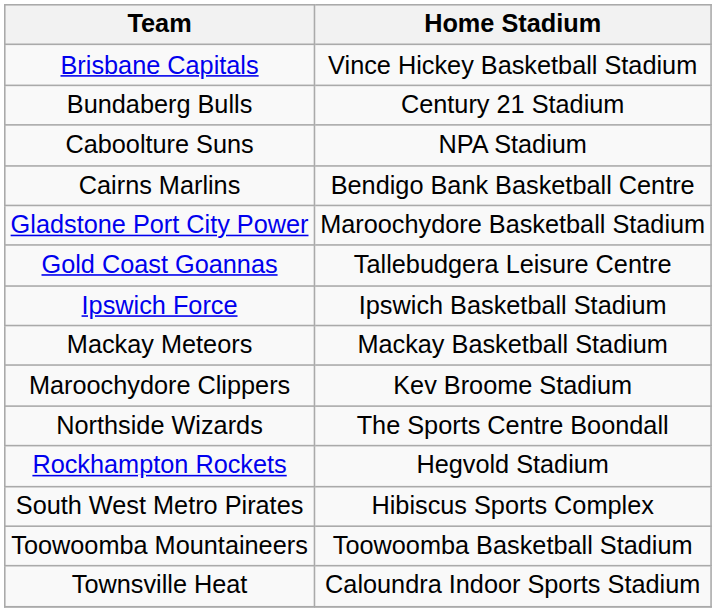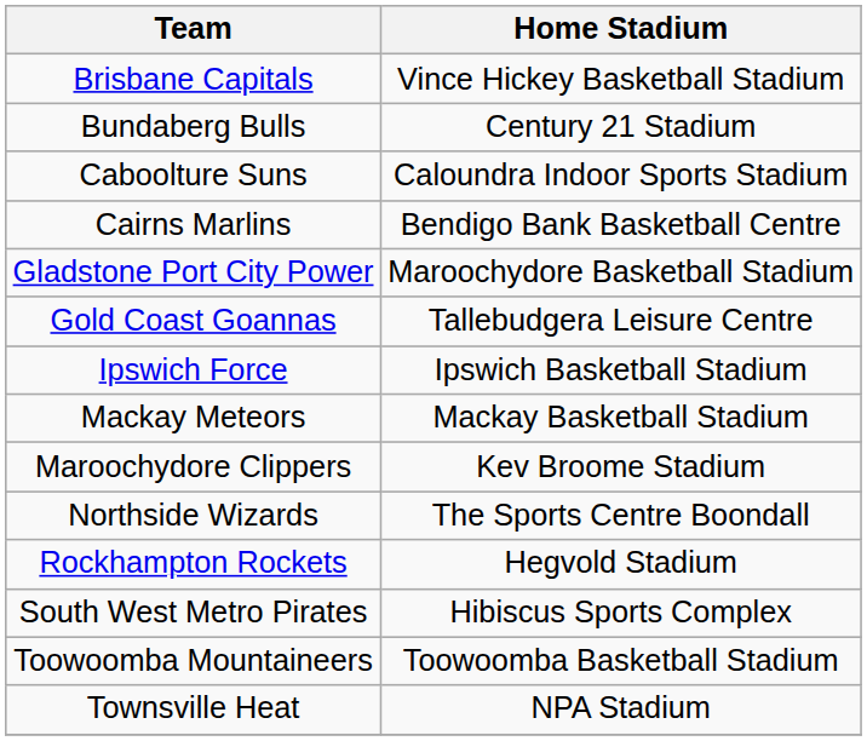Caboolture Suns | Home Stadium: NPA Stadium -> Caloundra Indoor Sports Stadium
Townsville Heat | Home Stadium: Caloundra Indoor Sports Stadium -> NPA Stadium
